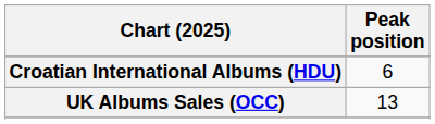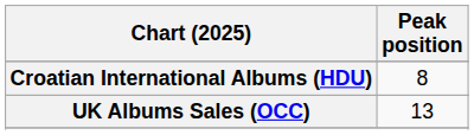Croatian International Albums (HDU) | Peak position: 6 -> 8
